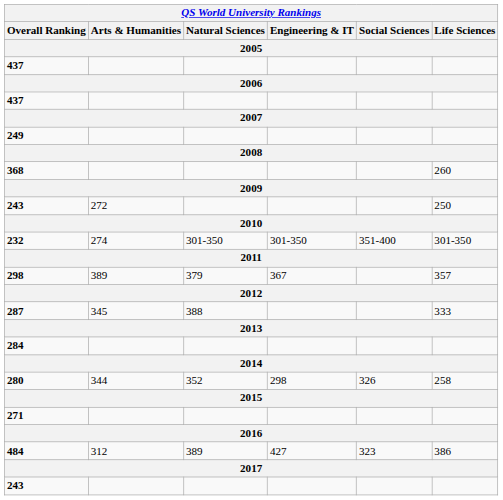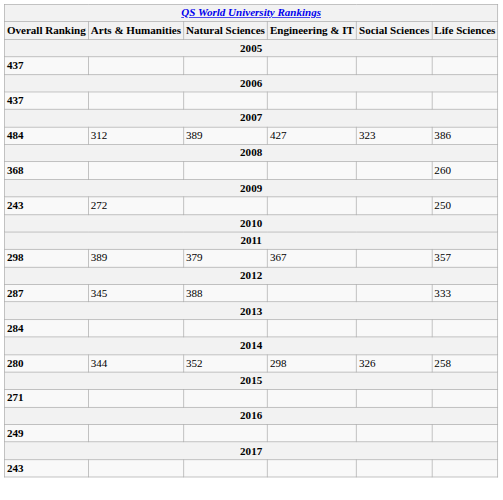rows swapped: 484 <-> 249
- row: 232 | 274 | 301-350 | 301-350 | 351-400 | 301-350
